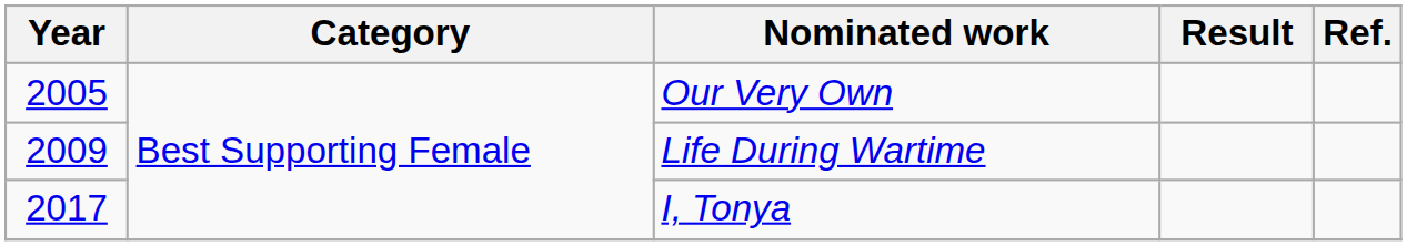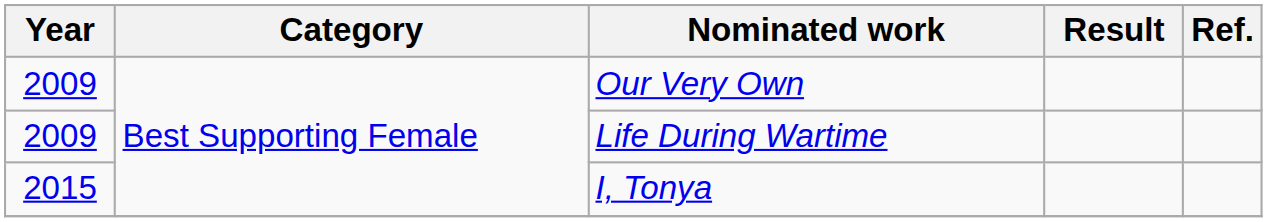Our Very Own | Year: 2005 -> 2009
I, Tonya | Year: 2017 -> 2015
